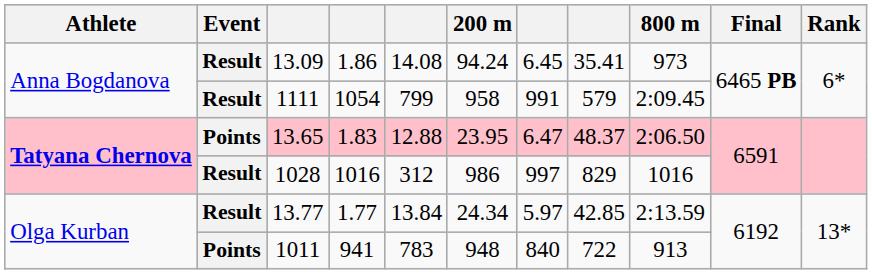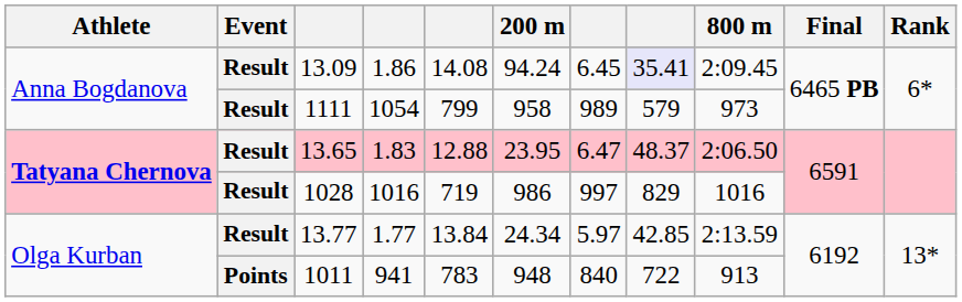13.09 | column 8: no background -> lavender background
13.09 | 800 m: 973 -> 2:09.45
1111 | column 7: 991 -> 989
1111 | 800 m: 2:09.45 -> 973
13.65 | Event: Points -> Result
1028 | column 5: 312 -> 719
